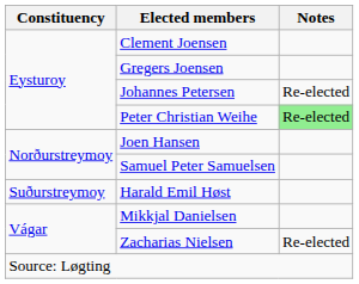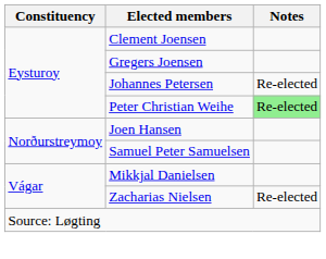- row: Suðurstreymoy | Harald Emil Høst
